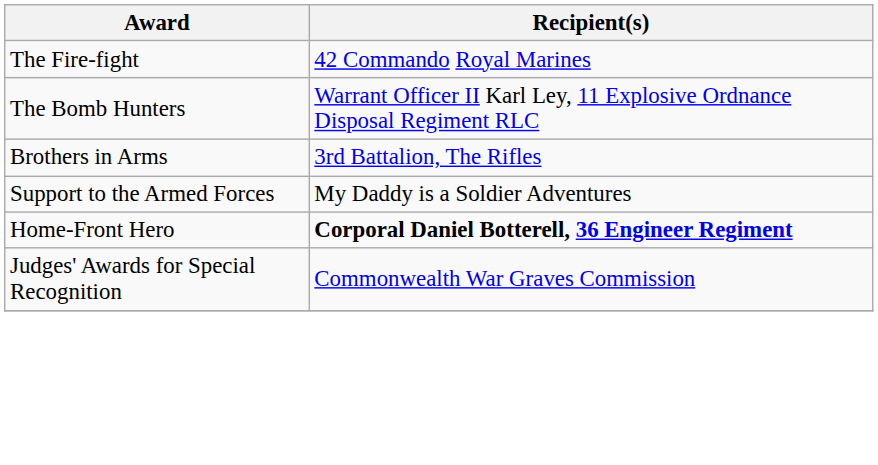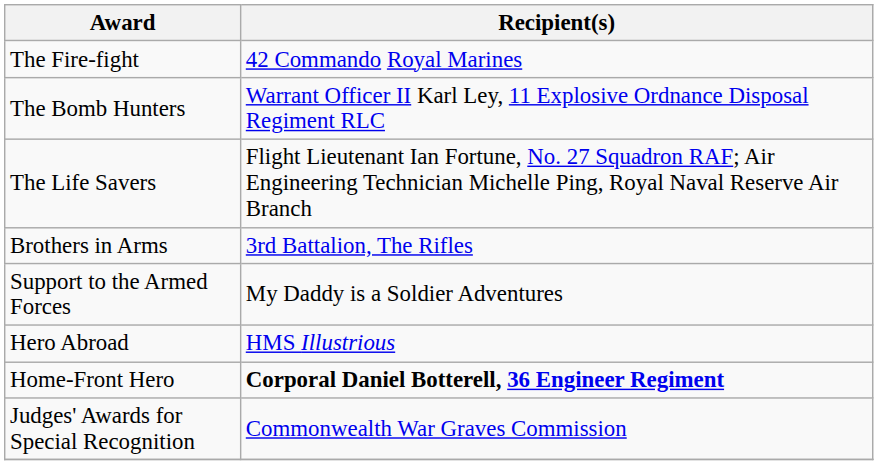+ row: The Life Savers | Flight Lieutenant Ian Fortune, No. 27 Squadron RAF; Air Engineering Technician Michelle Ping, Royal Naval Reserve Air Branch
+ row: Hero Abroad | HMS Illustrious
